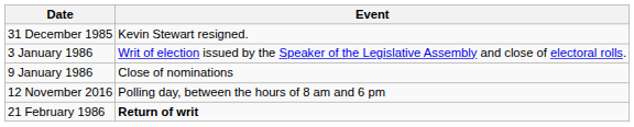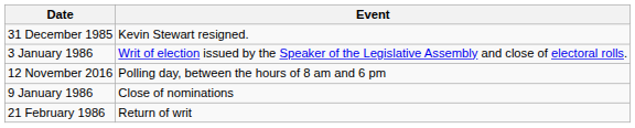rows swapped: 9 January 1986 <-> 12 November 2016
21 February 1986 | Event: bold -> normal
